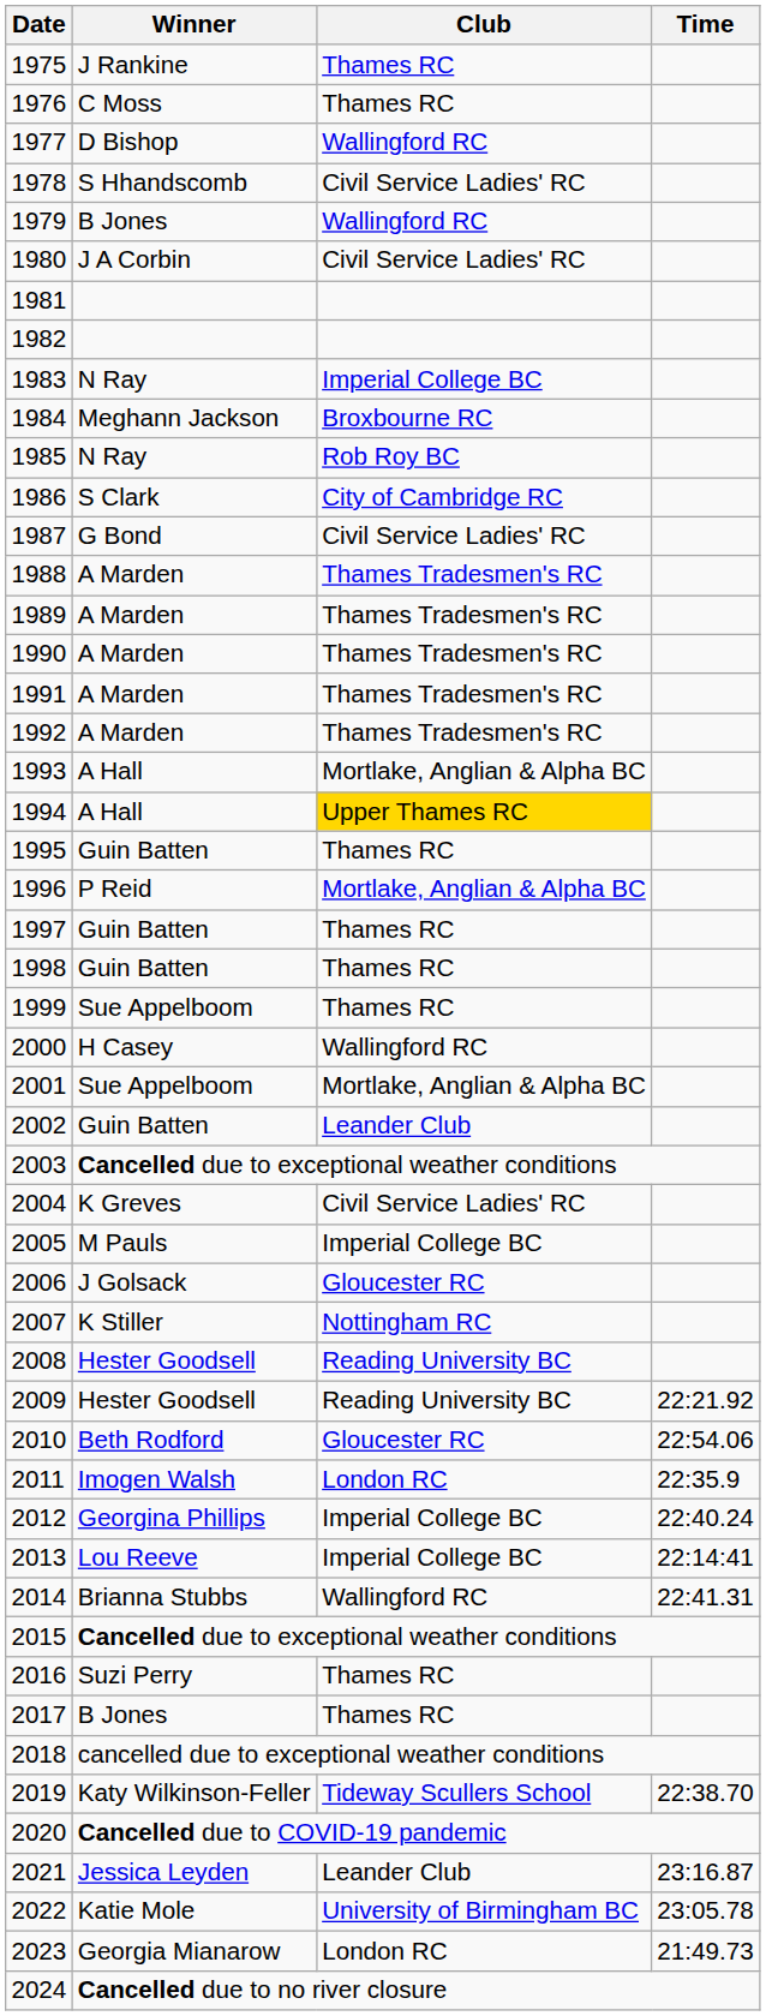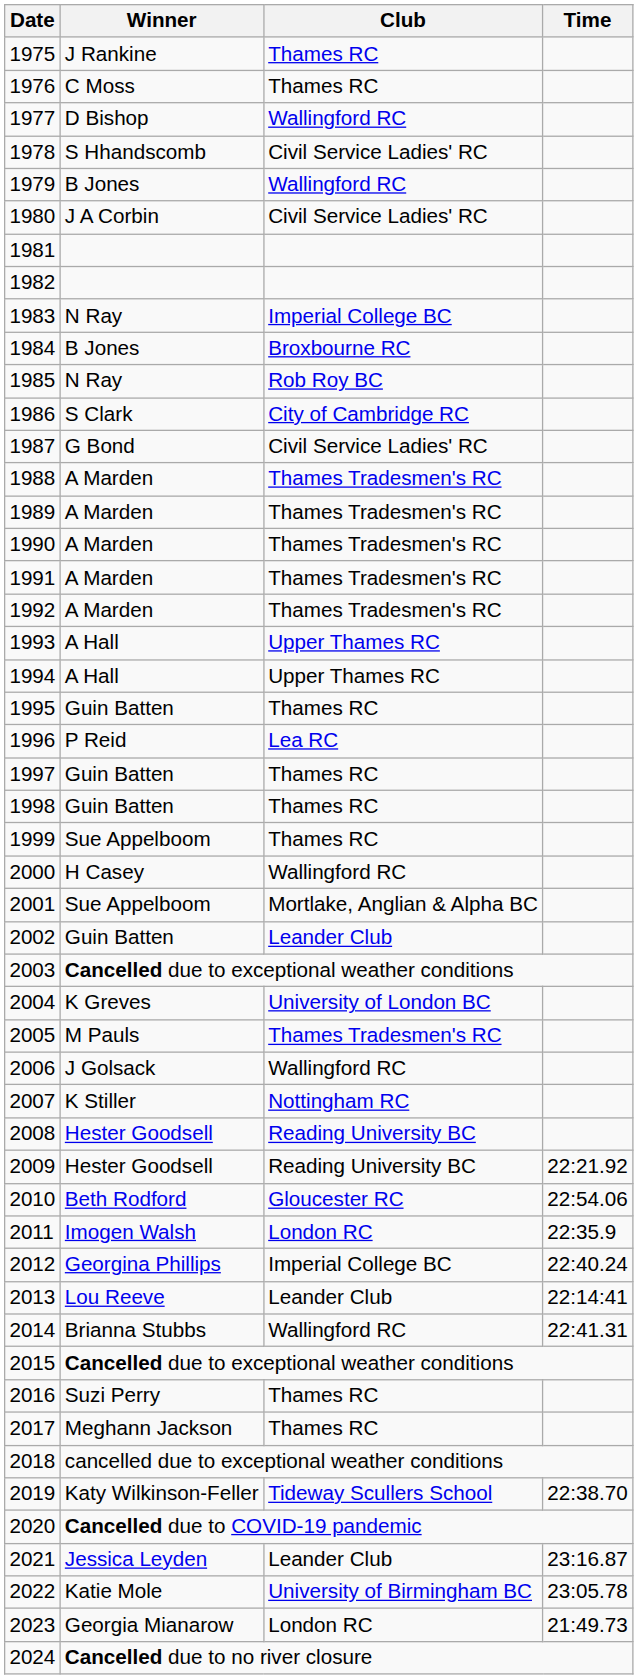1984 | Winner: Meghann Jackson -> B Jones
1993 | Club: Mortlake, Anglian & Alpha BC -> Upper Thames RC
1994 | Club: gold background -> no background
1996 | Club: Mortlake, Anglian & Alpha BC -> Lea RC
2004 | Club: Civil Service Ladies' RC -> University of London BC
2005 | Club: Imperial College BC -> Thames Tradesmen's RC
2006 | Club: Gloucester RC -> Wallingford RC
2013 | Club: Imperial College BC -> Leander Club
2017 | Winner: B Jones -> Meghann Jackson
